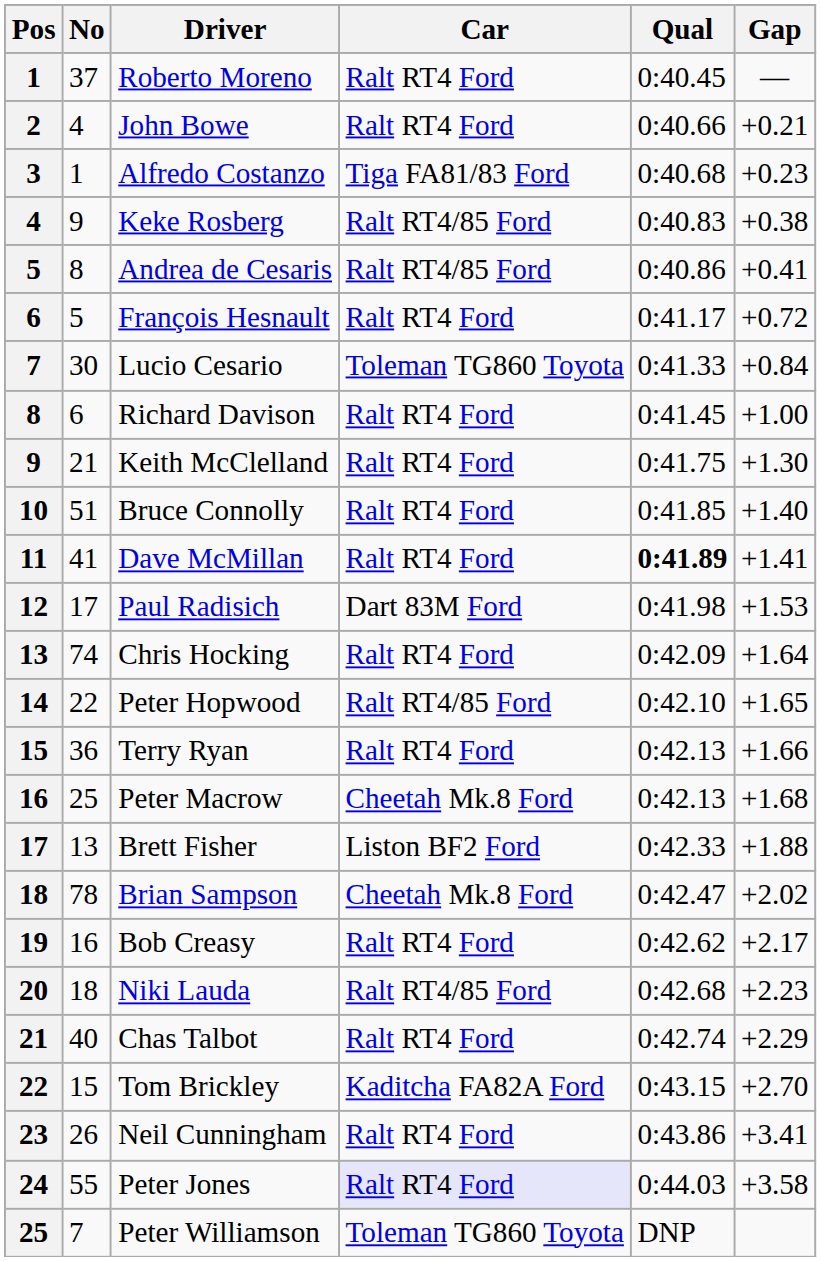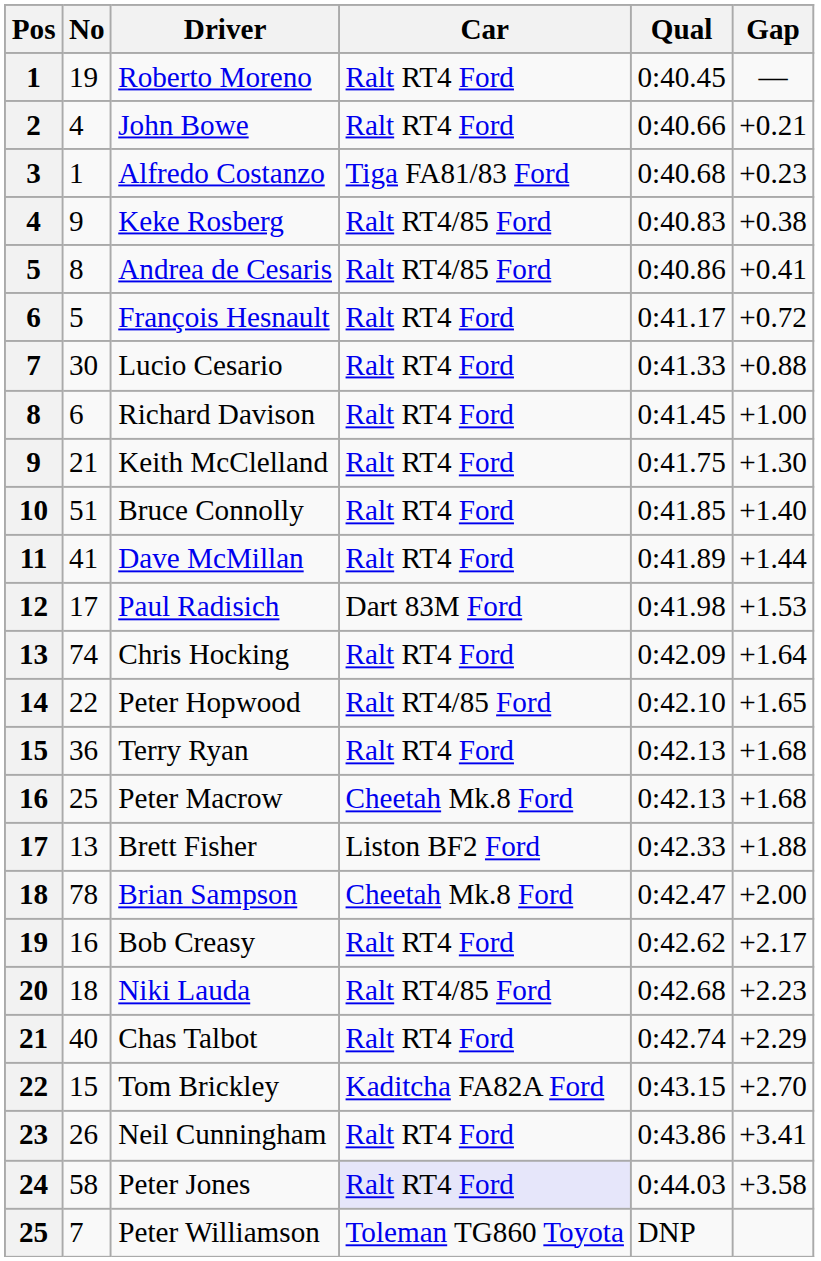Roberto Moreno | No: 37 -> 19
Lucio Cesario | Car: Toleman TG860 Toyota -> Ralt RT4 Ford
Lucio Cesario | Gap: +0.84 -> +0.88
Dave McMillan | Qual: bold -> normal
Dave McMillan | Gap: +1.41 -> +1.44
Terry Ryan | Gap: +1.66 -> +1.68
Brian Sampson | Gap: +2.02 -> +2.00
Peter Jones | No: 55 -> 58
